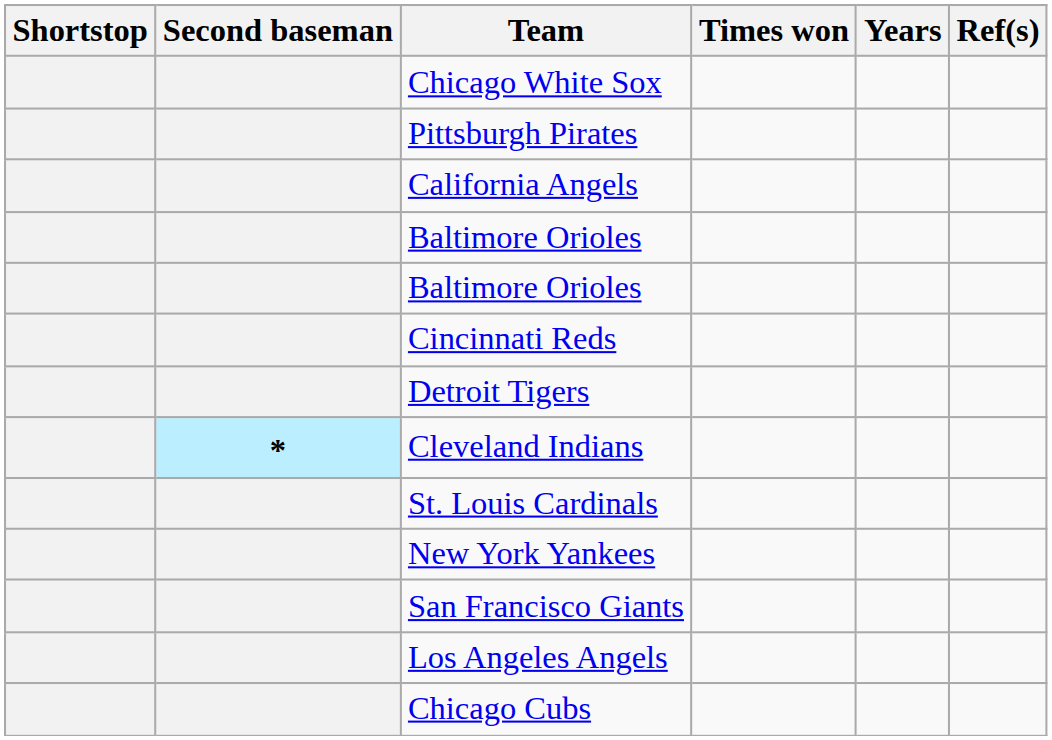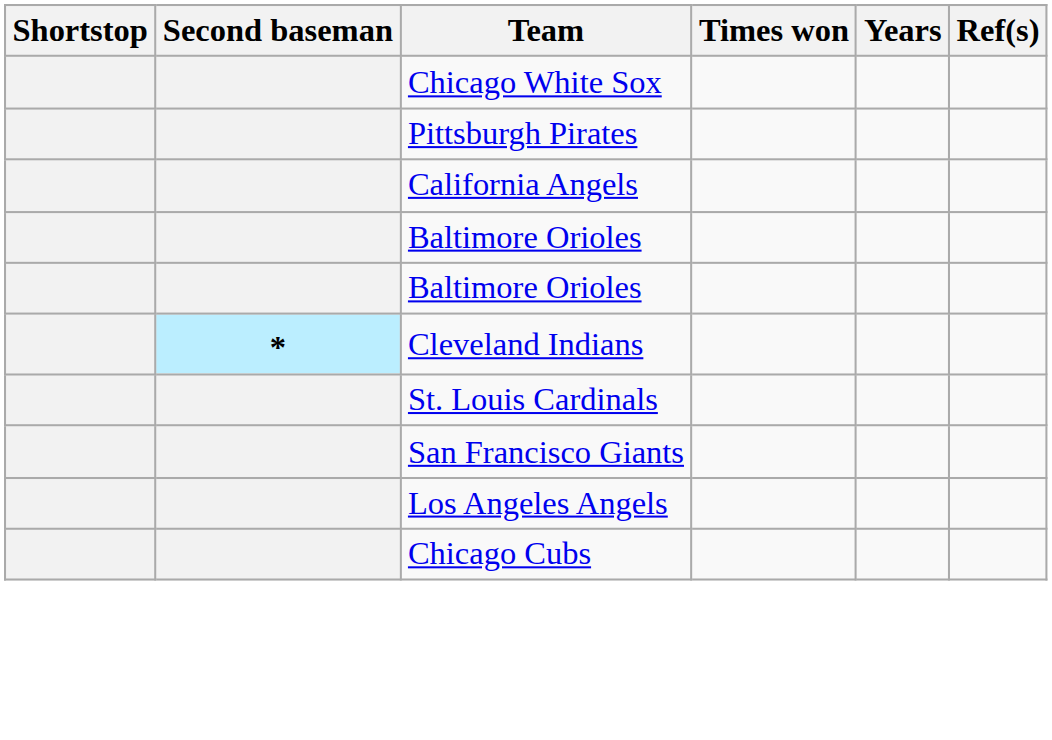- row: Cincinnati Reds
- row: Detroit Tigers
- row: New York Yankees
